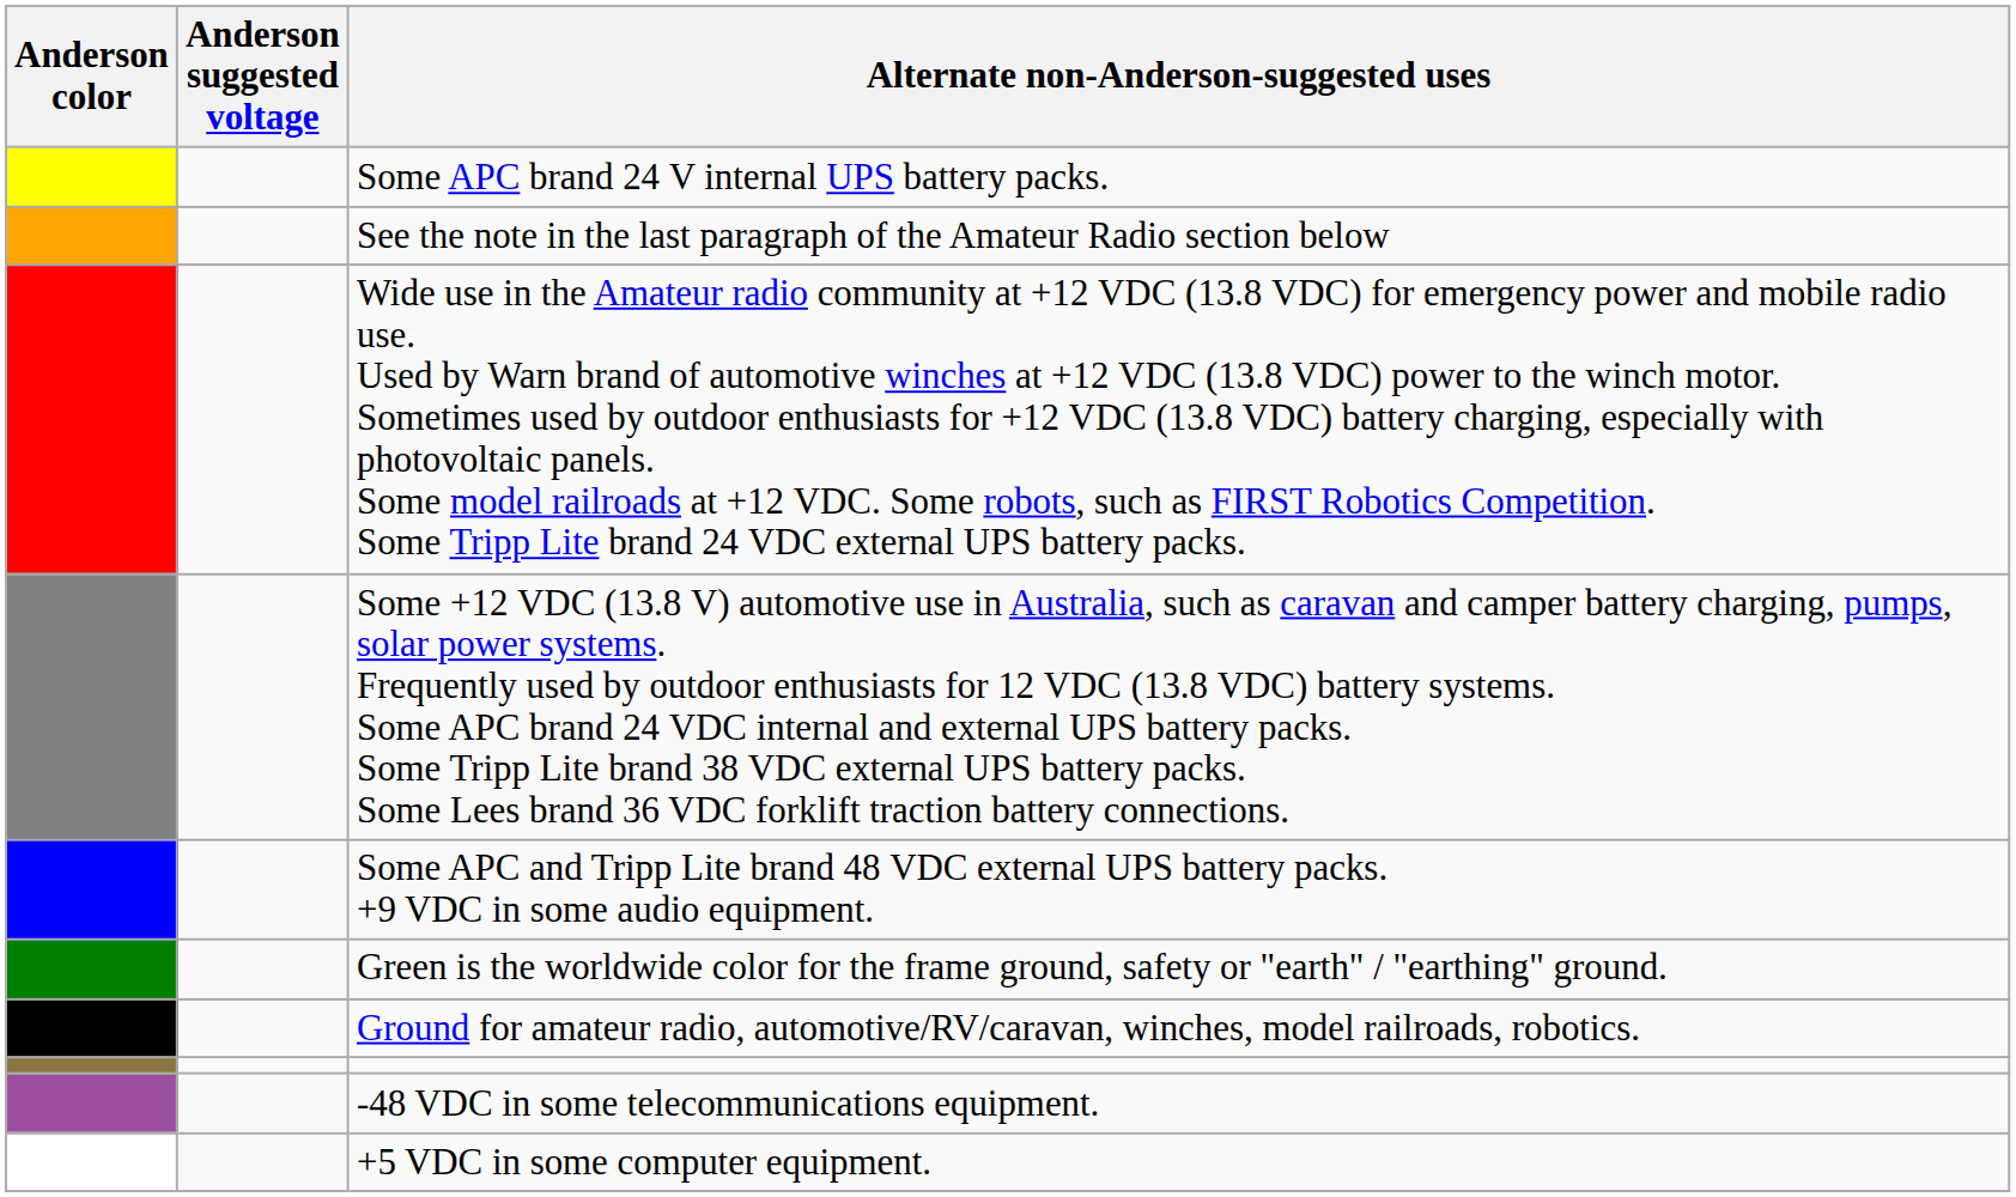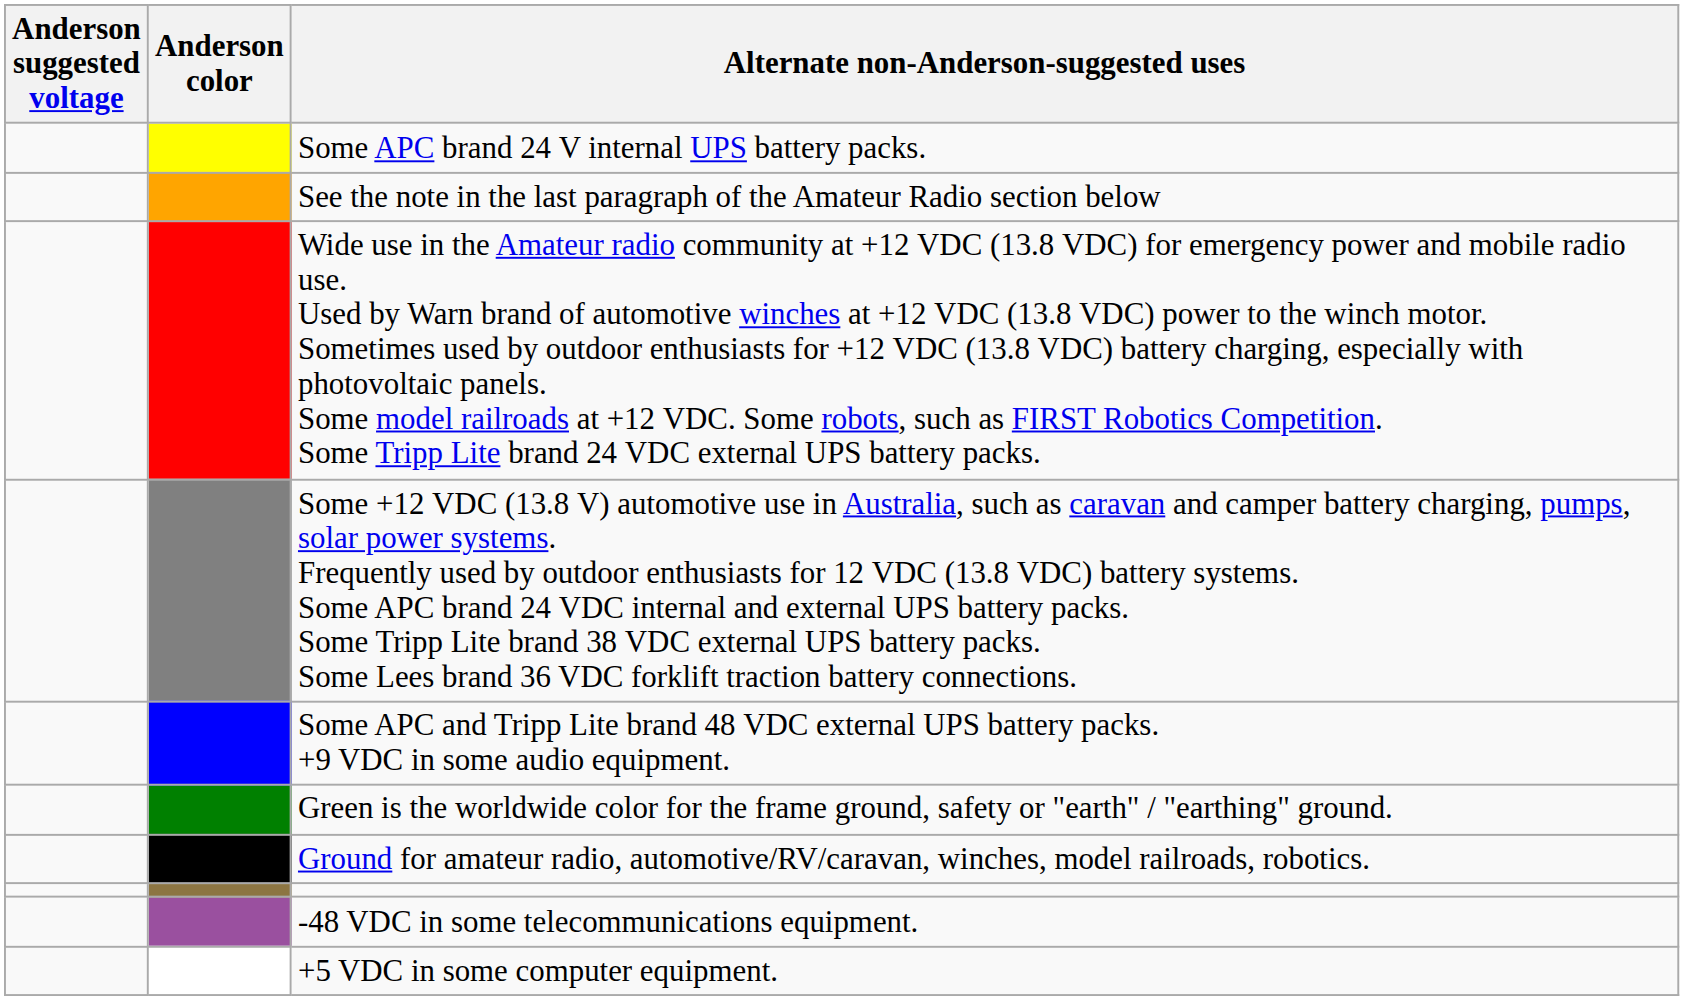columns swapped: Anderson color <-> Anderson suggested voltage
